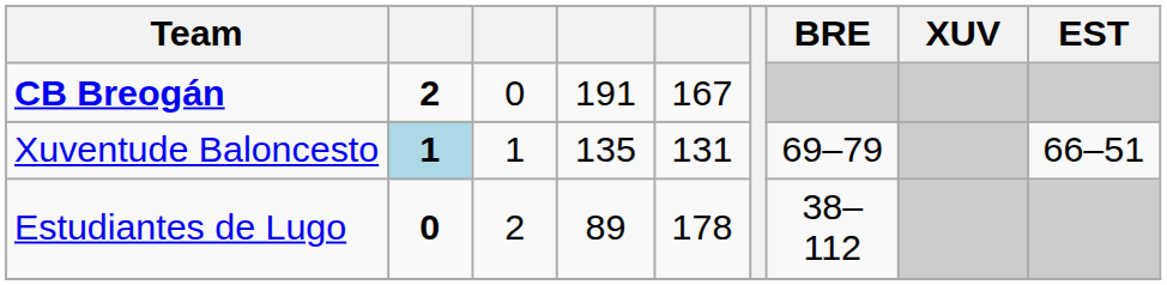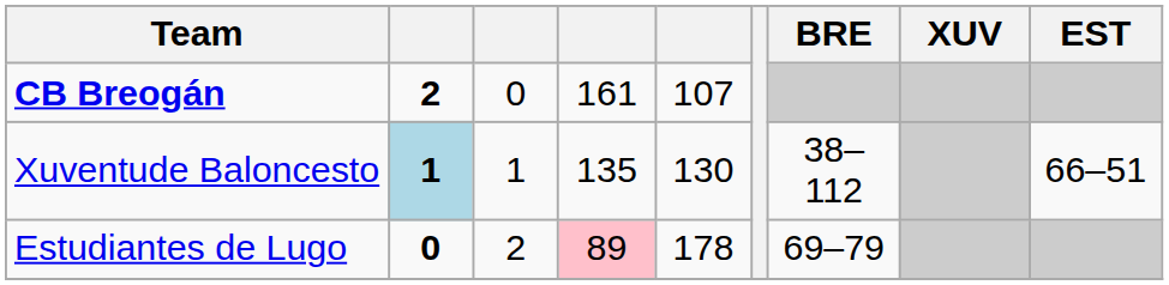CB Breogán | column 4: 191 -> 161
CB Breogán | column 5: 167 -> 107
Xuventude Baloncesto | column 5: 131 -> 130
Xuventude Baloncesto | BRE: 69–79 -> 38–112
Estudiantes de Lugo | column 4: no background -> pink background
Estudiantes de Lugo | BRE: 38–112 -> 69–79
